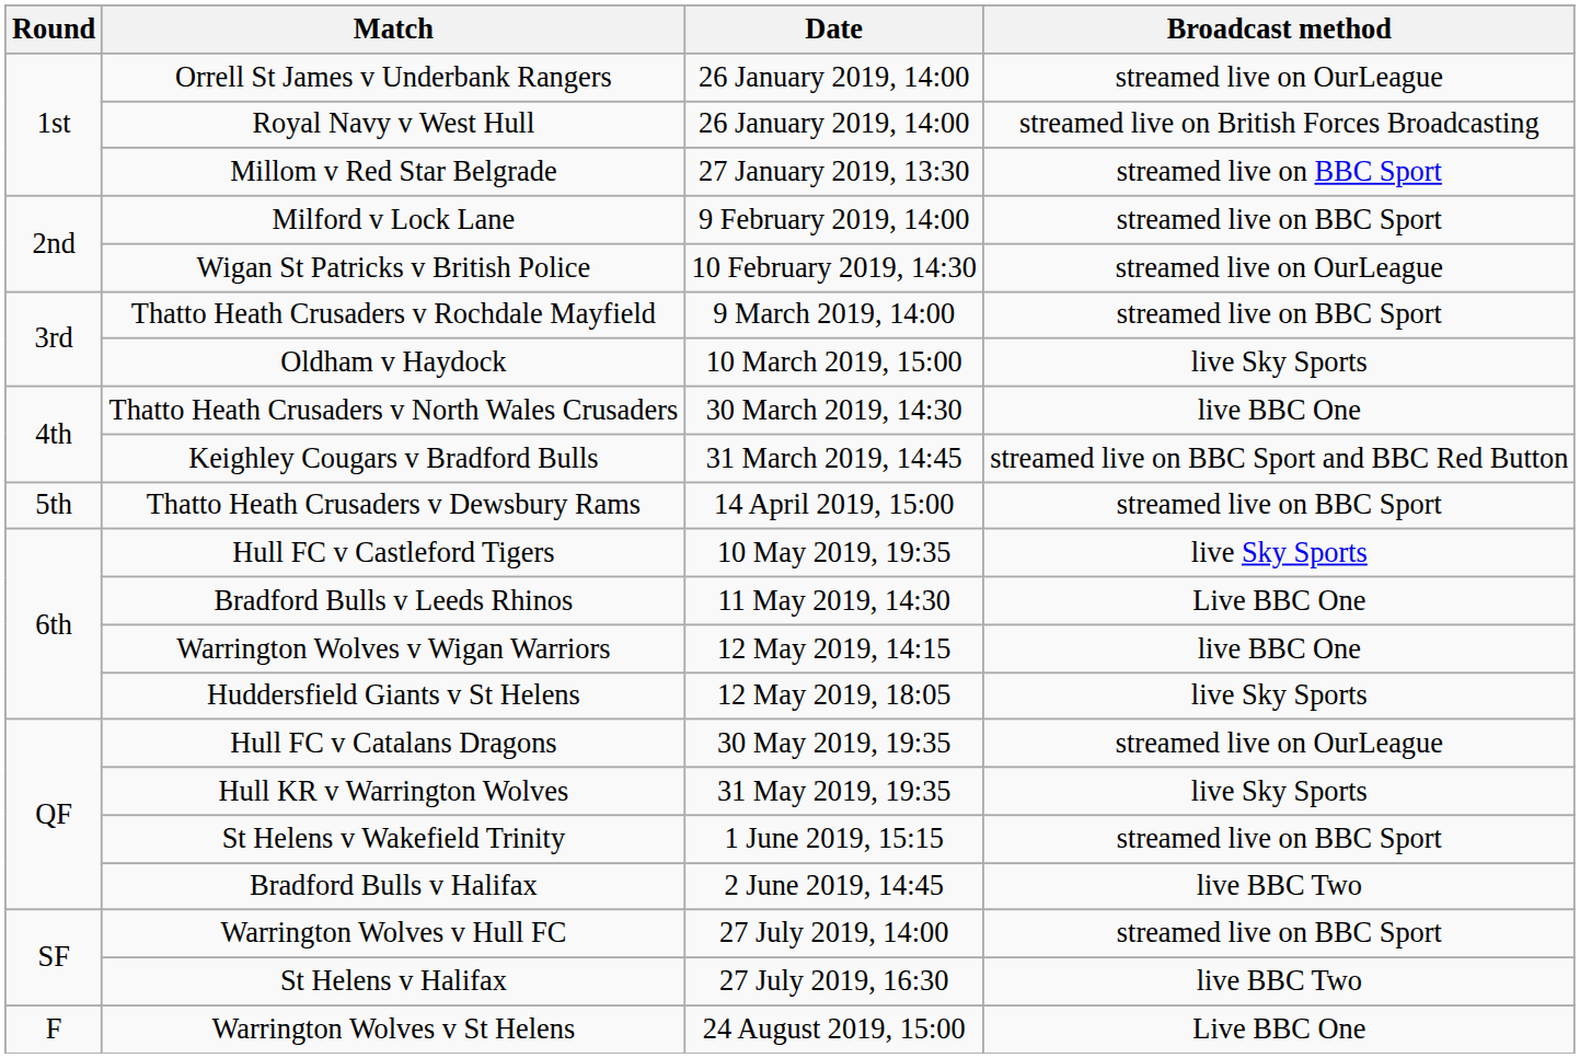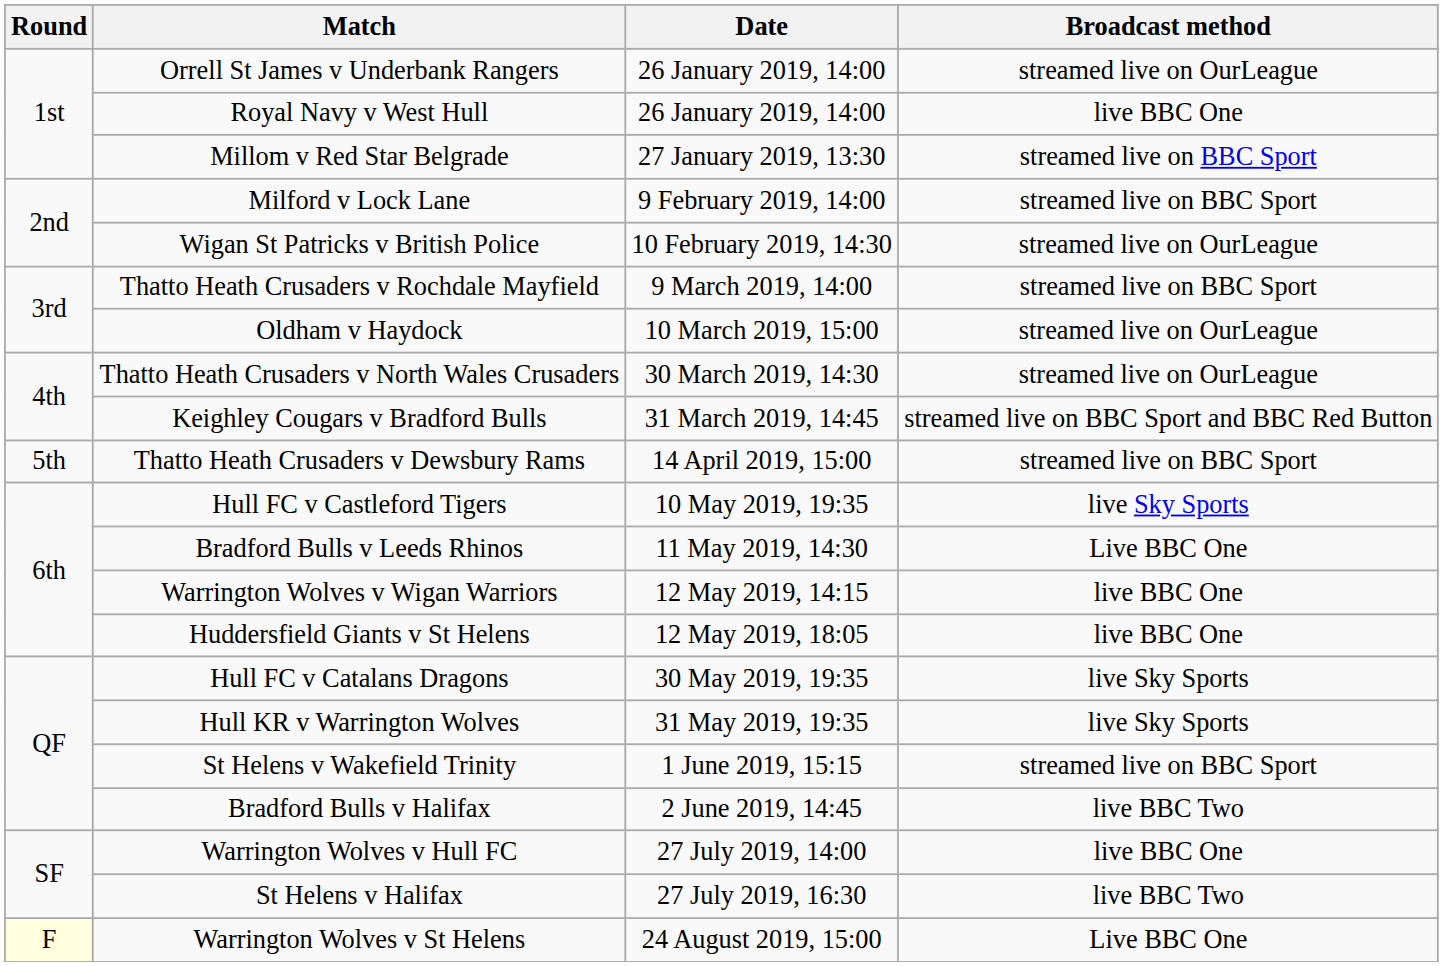Royal Navy v West Hull | Broadcast method: streamed live on British Forces Broadcasting -> live BBC One
Oldham v Haydock | Broadcast method: live Sky Sports -> streamed live on OurLeague
Thatto Heath Crusaders v North Wales Crusaders | Broadcast method: live BBC One -> streamed live on OurLeague
Huddersfield Giants v St Helens | Broadcast method: live Sky Sports -> live BBC One
Hull FC v Catalans Dragons | Broadcast method: streamed live on OurLeague -> live Sky Sports
Warrington Wolves v Hull FC | Broadcast method: streamed live on BBC Sport -> live BBC One
Warrington Wolves v St Helens | Round: no background -> lightyellow background
